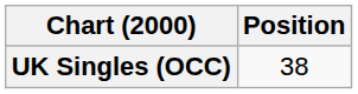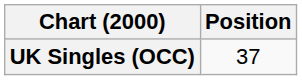UK Singles (OCC) | Position: 38 -> 37
